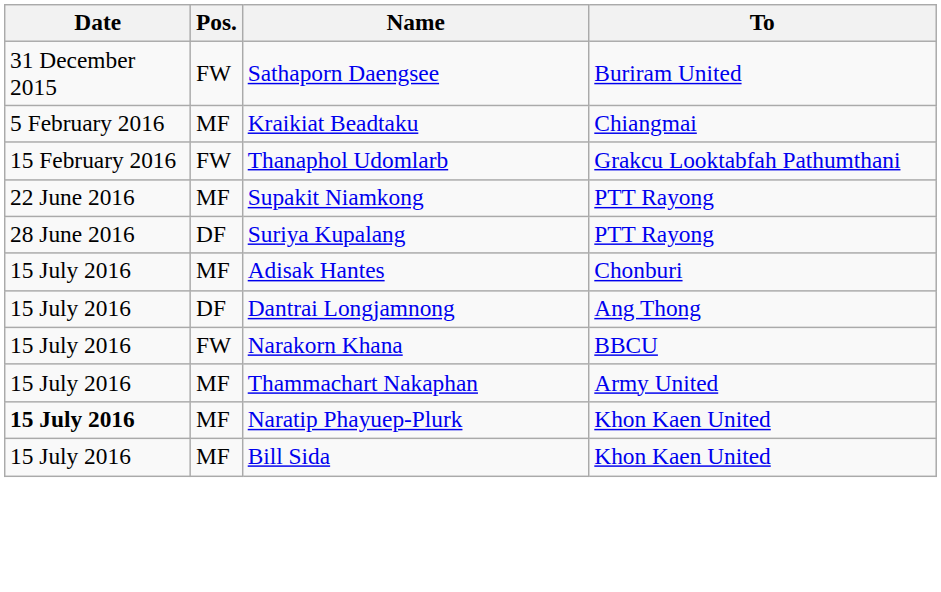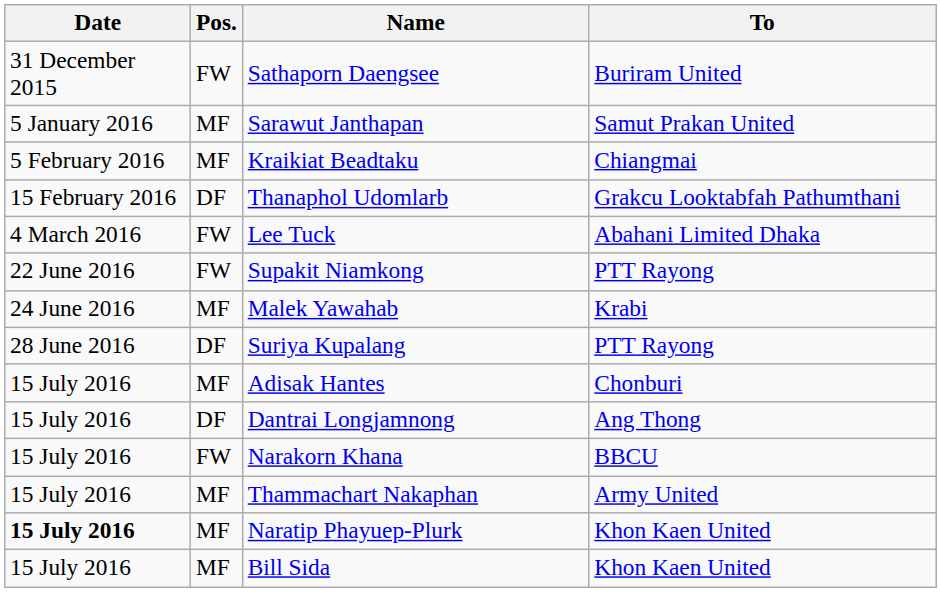+ row: 5 January 2016 | MF | Sarawut Janthapan | Samut Prakan United
Thanaphol Udomlarb | Pos.: FW -> DF
+ row: 4 March 2016 | FW | Lee Tuck | Abahani Limited Dhaka
Supakit Niamkong | Pos.: MF -> FW
+ row: 24 June 2016 | MF | Malek Yawahab | Krabi
